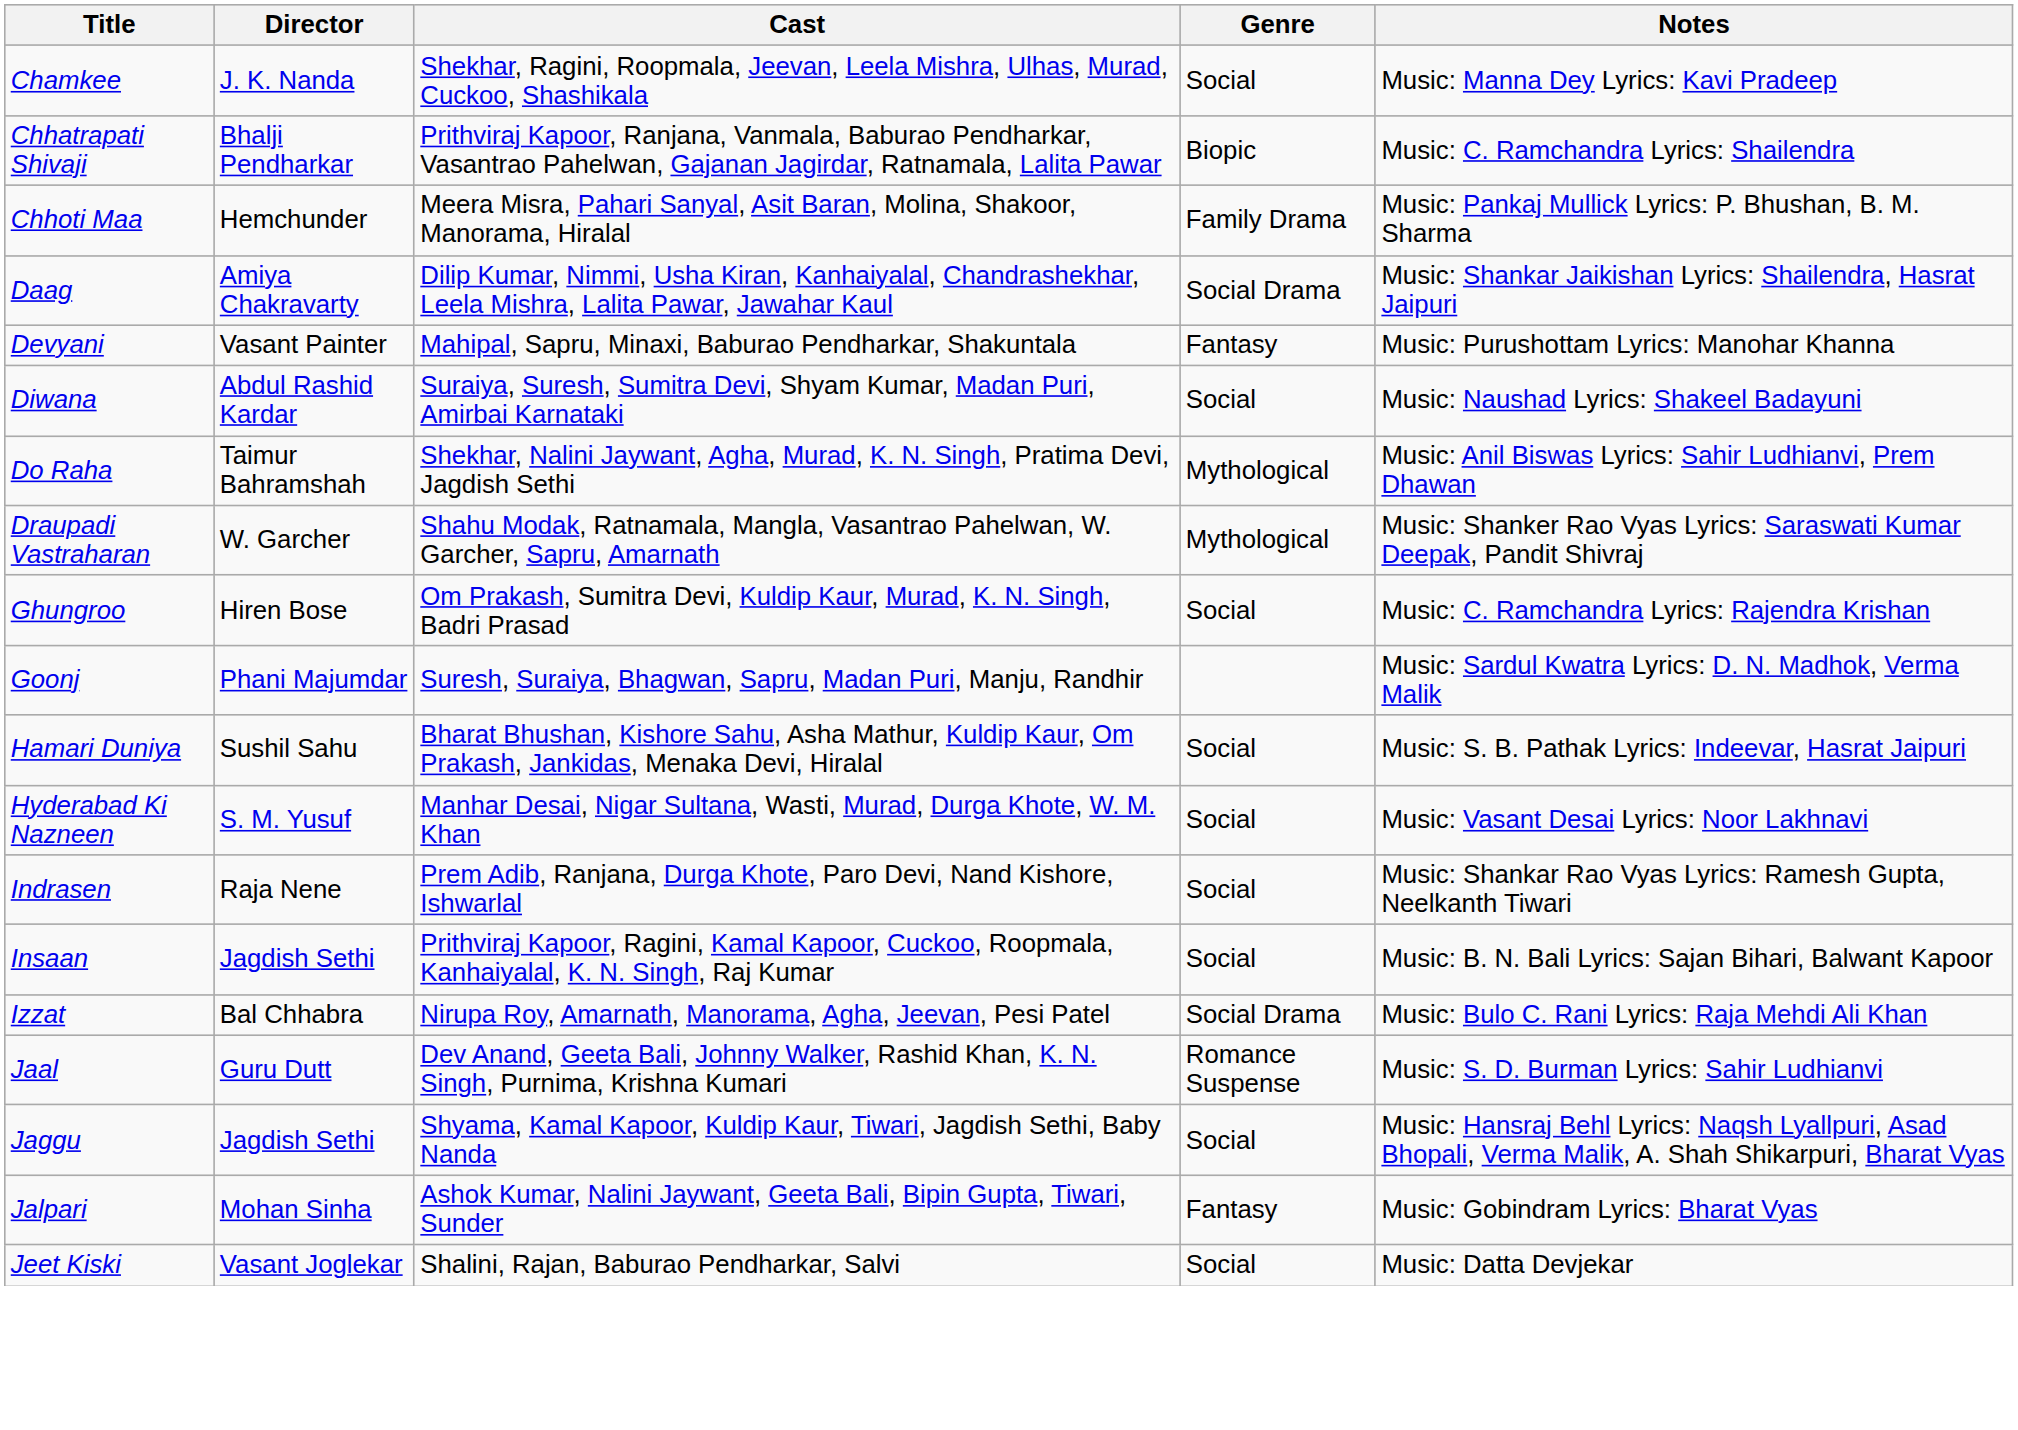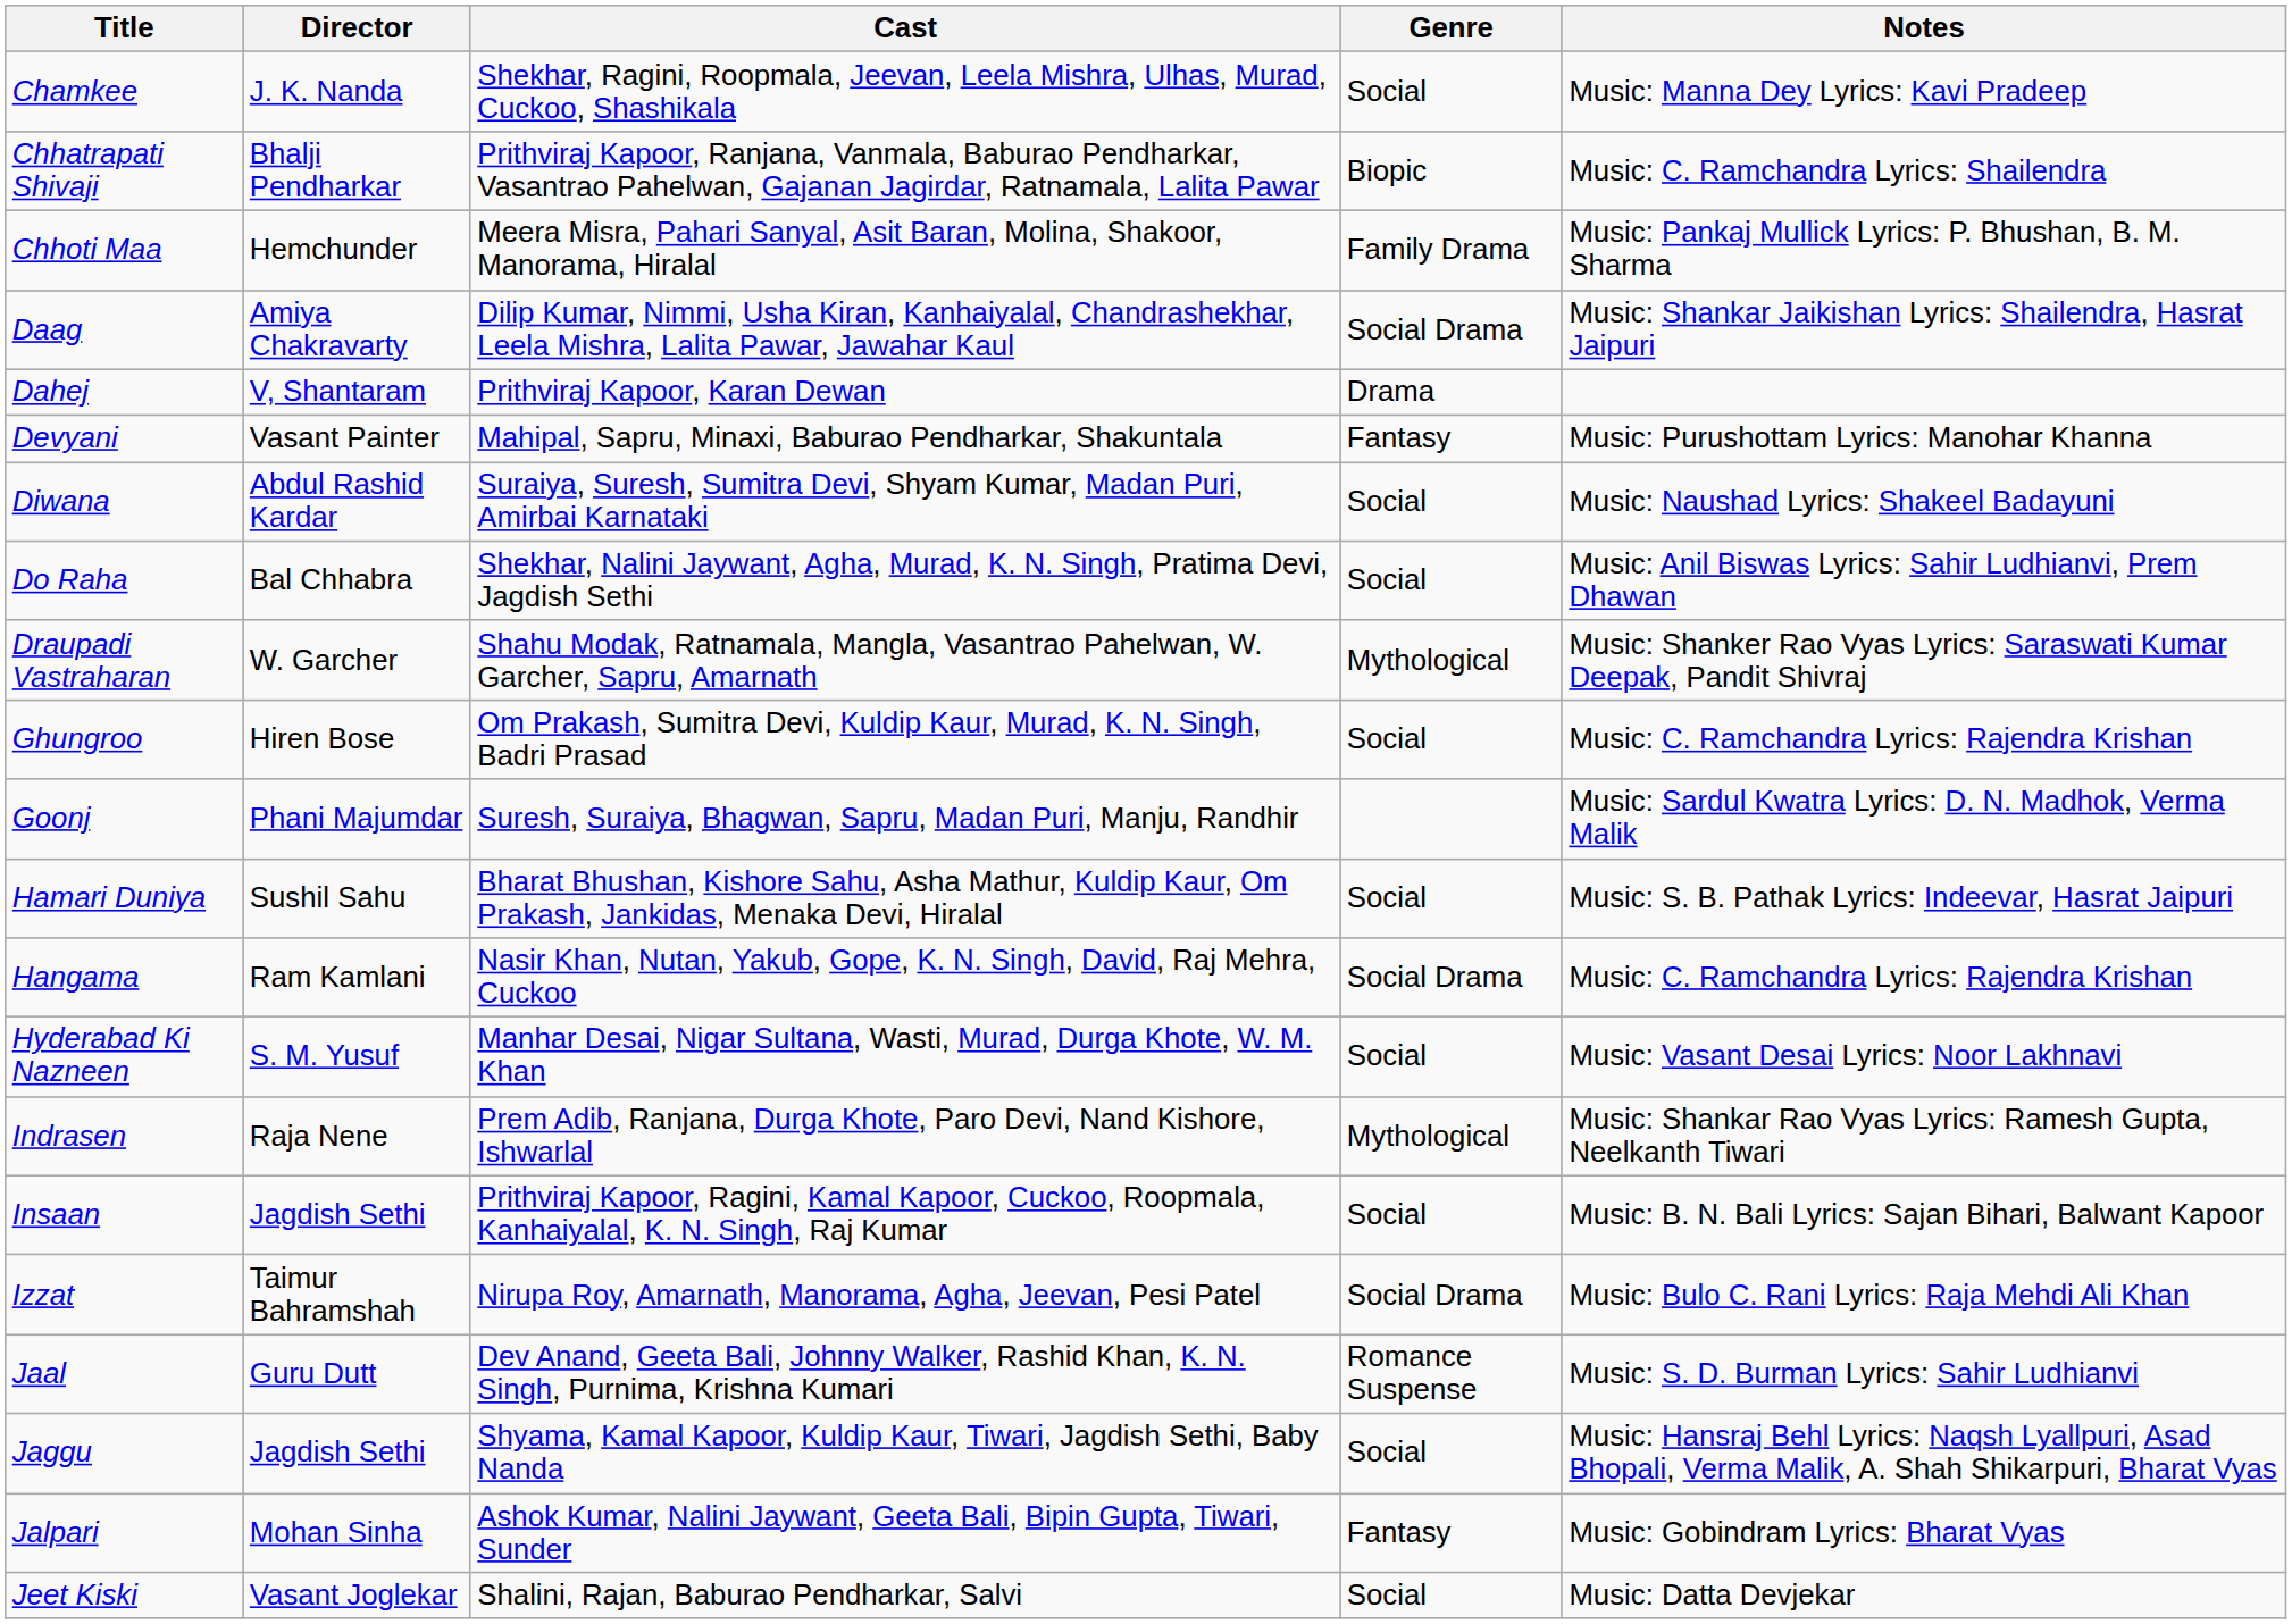+ row: Dahej | V, Shantaram | Prithviraj Kapoor, Karan Dewan | Drama
Do Raha | Director: Taimur Bahramshah -> Bal Chhabra
Do Raha | Genre: Mythological -> Social
+ row: Hangama | Ram Kamlani | Nasir Khan, Nutan, Yakub, Gope, K. N. Singh, David, Raj Mehra, Cuckoo | Social Drama | Music: C. Ramchandra Lyrics: Rajendra Krishan
Indrasen | Genre: Social -> Mythological
Izzat | Director: Bal Chhabra -> Taimur Bahramshah
